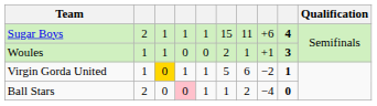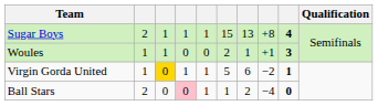Sugar Boys | column 7: 11 -> 13
Sugar Boys | column 8: +6 -> +8
